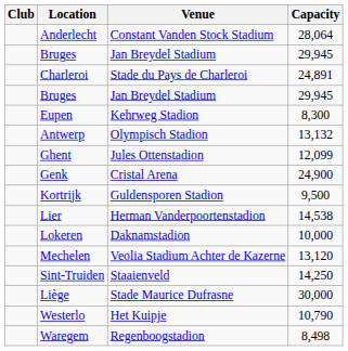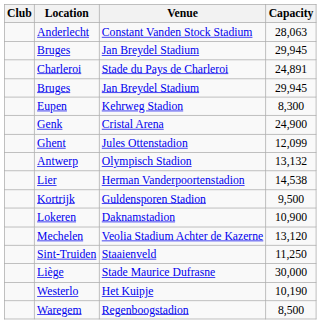Anderlecht | Capacity: 28,064 -> 28,063
rows swapped: Genk <-> Antwerp
rows swapped: Kortrijk <-> Lier
Lokeren | Capacity: 10,000 -> 10,900
Sint-Truiden | Capacity: 14,250 -> 11,250
Westerlo | Capacity: 10,790 -> 10,190
Waregem | Capacity: 8,498 -> 8,500
